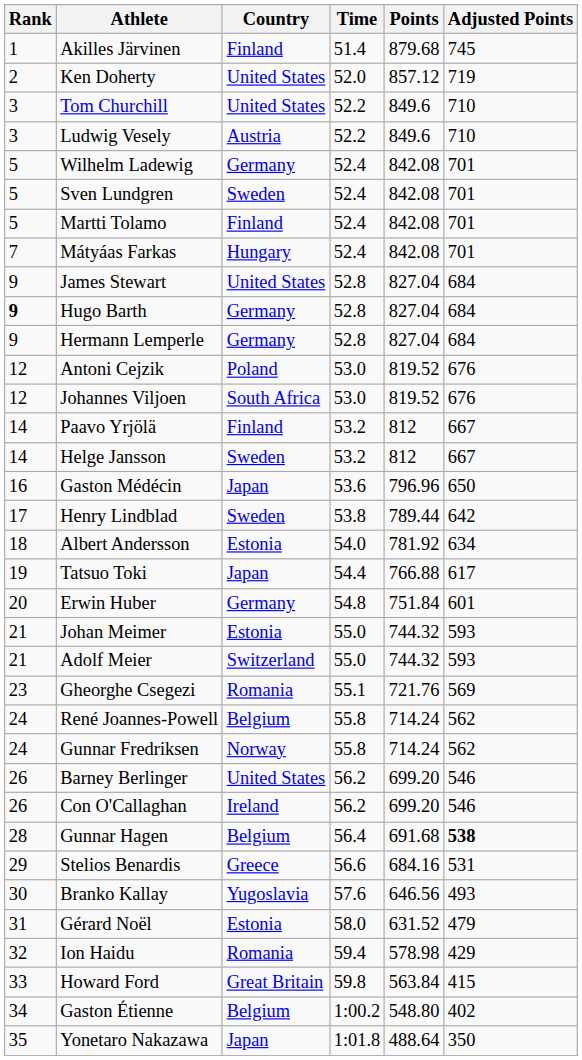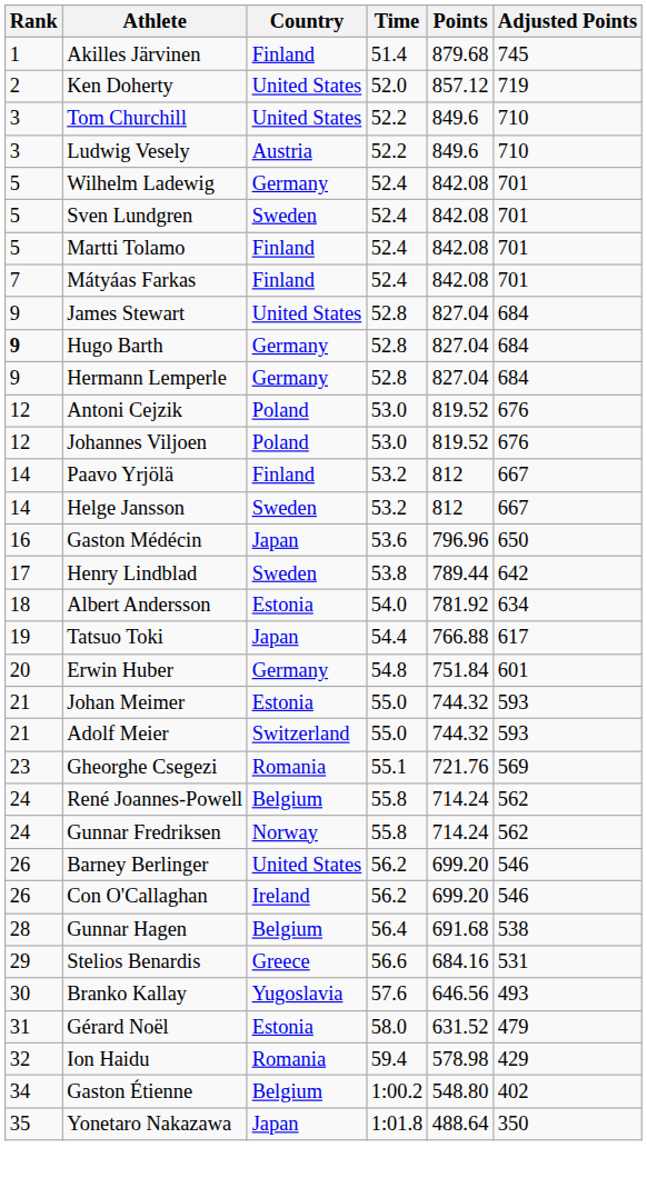Mátyáas Farkas | Country: Hungary -> Finland
Johannes Viljoen | Country: South Africa -> Poland
Gunnar Hagen | Adjusted Points: bold -> normal
- row: 33 | Howard Ford | Great Britain | 59.8 | 563.84 | 415
